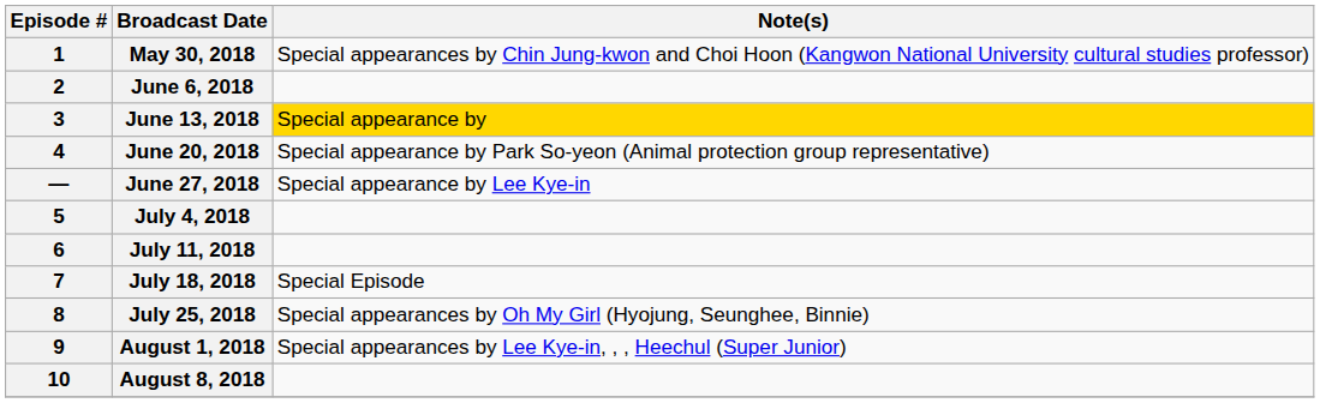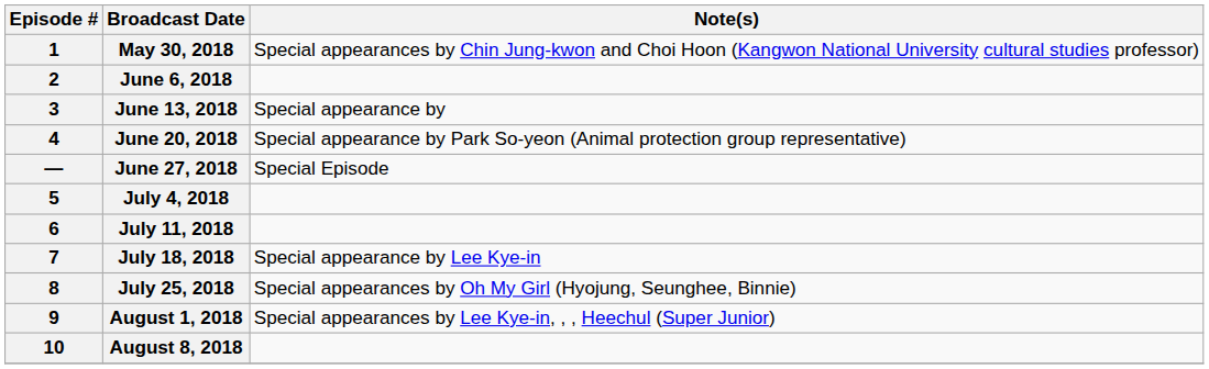June 13, 2018 | Note(s): gold background -> no background
June 27, 2018 | Note(s): Special appearance by Lee Kye-in -> Special Episode
July 18, 2018 | Note(s): Special Episode -> Special appearance by Lee Kye-in
